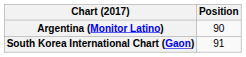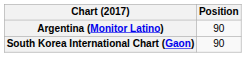South Korea International Chart (Gaon) | Position: 91 -> 90
